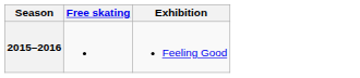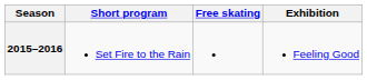+ column: Short program | Set Fire to the Rain
